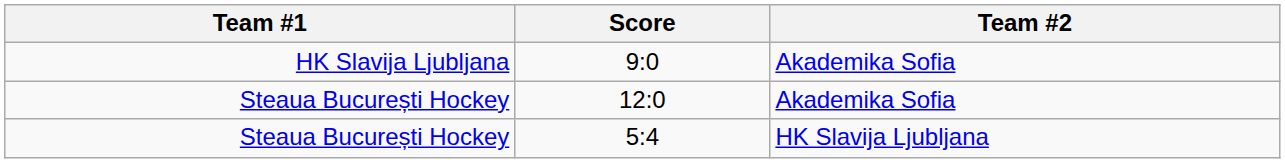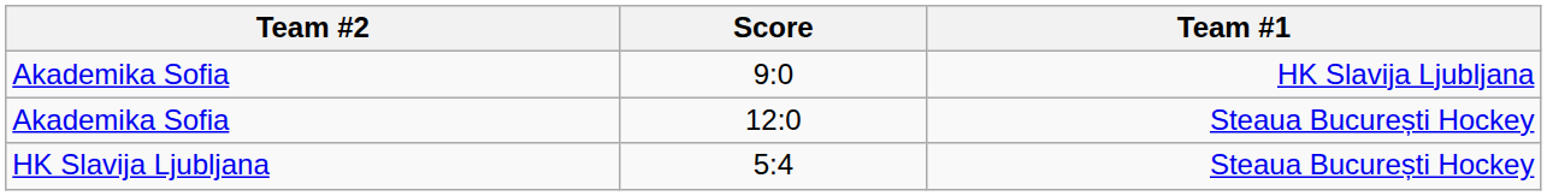columns swapped: Team #1 <-> Team #2
